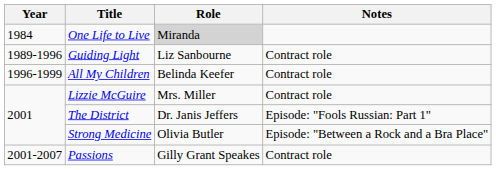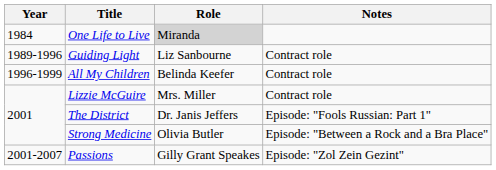Passions | Notes: Contract role -> Episode: "Zol Zein Gezint"
